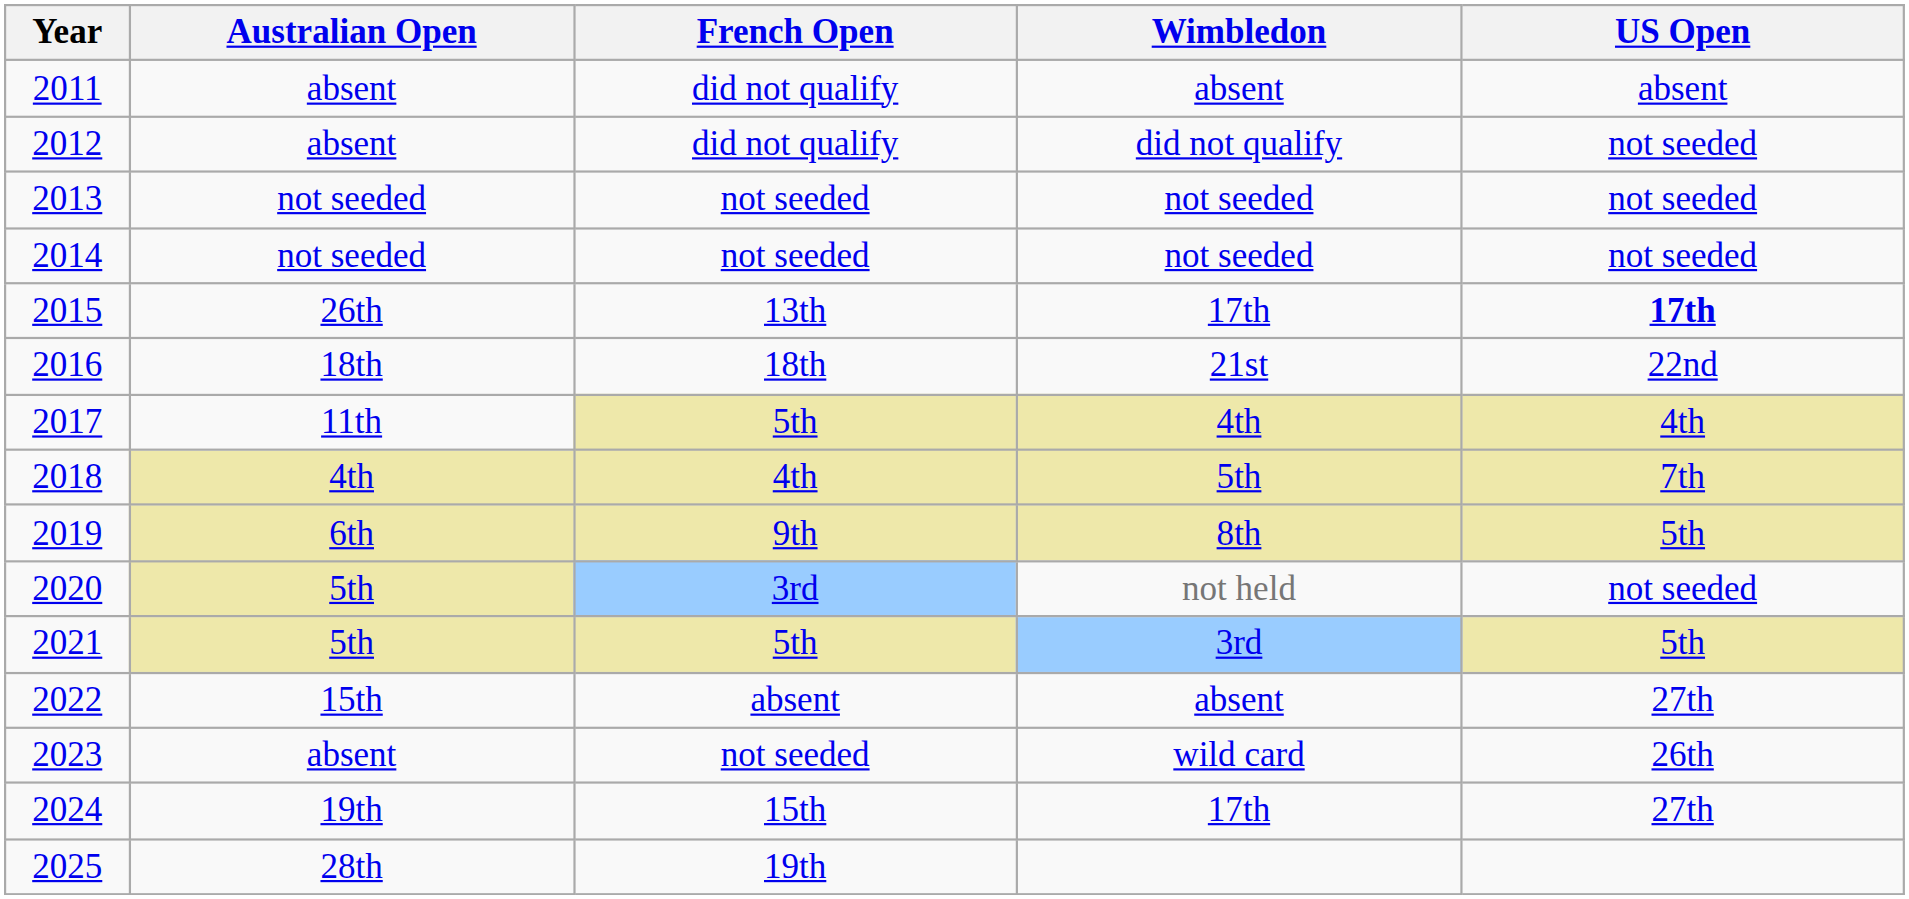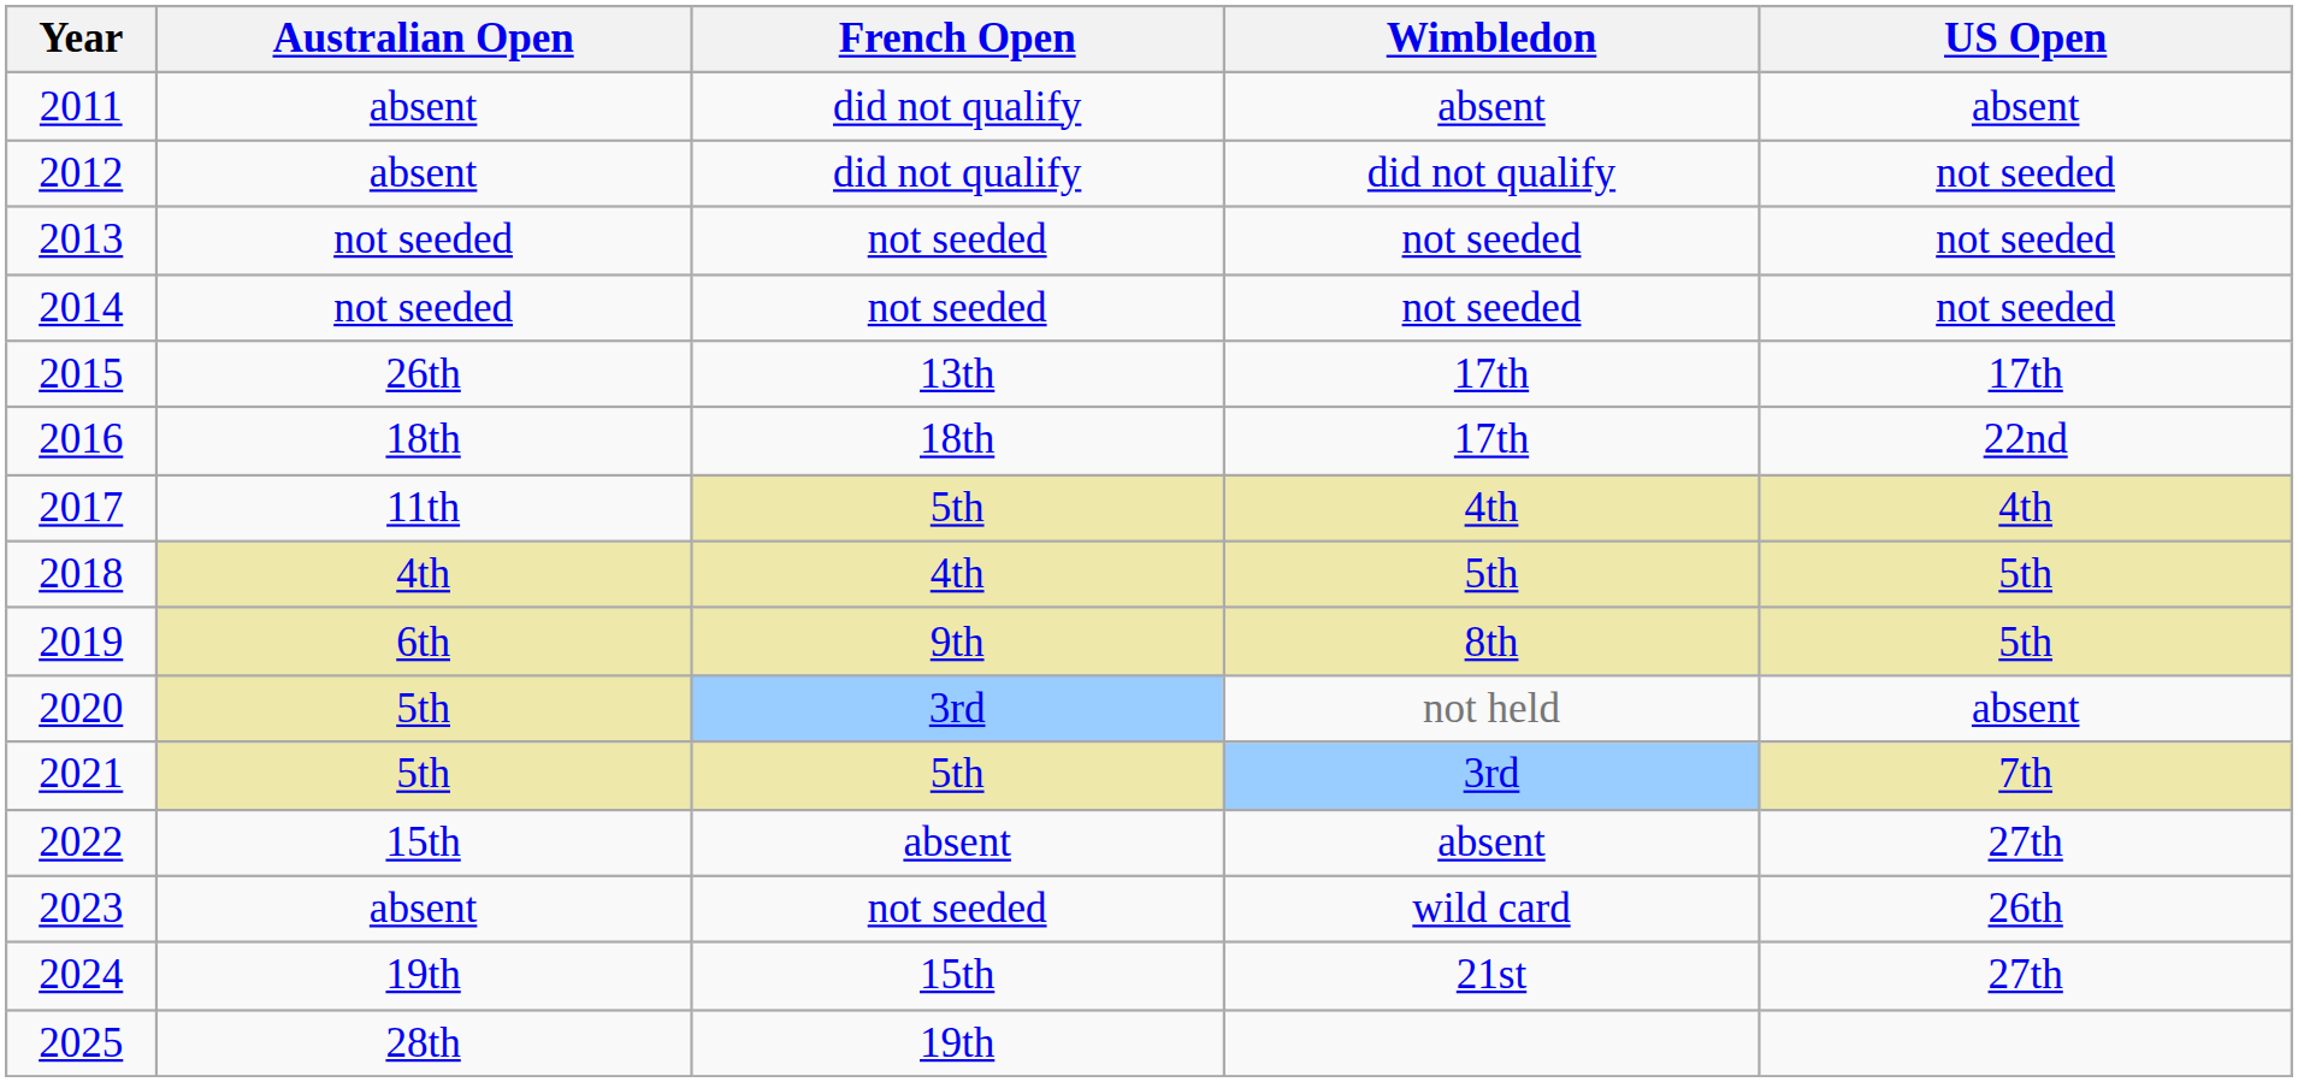2015 | US Open: bold -> normal
2016 | Wimbledon: 21st -> 17th
2018 | US Open: 7th -> 5th
2020 | US Open: not seeded -> absent
2021 | US Open: 5th -> 7th
2024 | Wimbledon: 17th -> 21st
